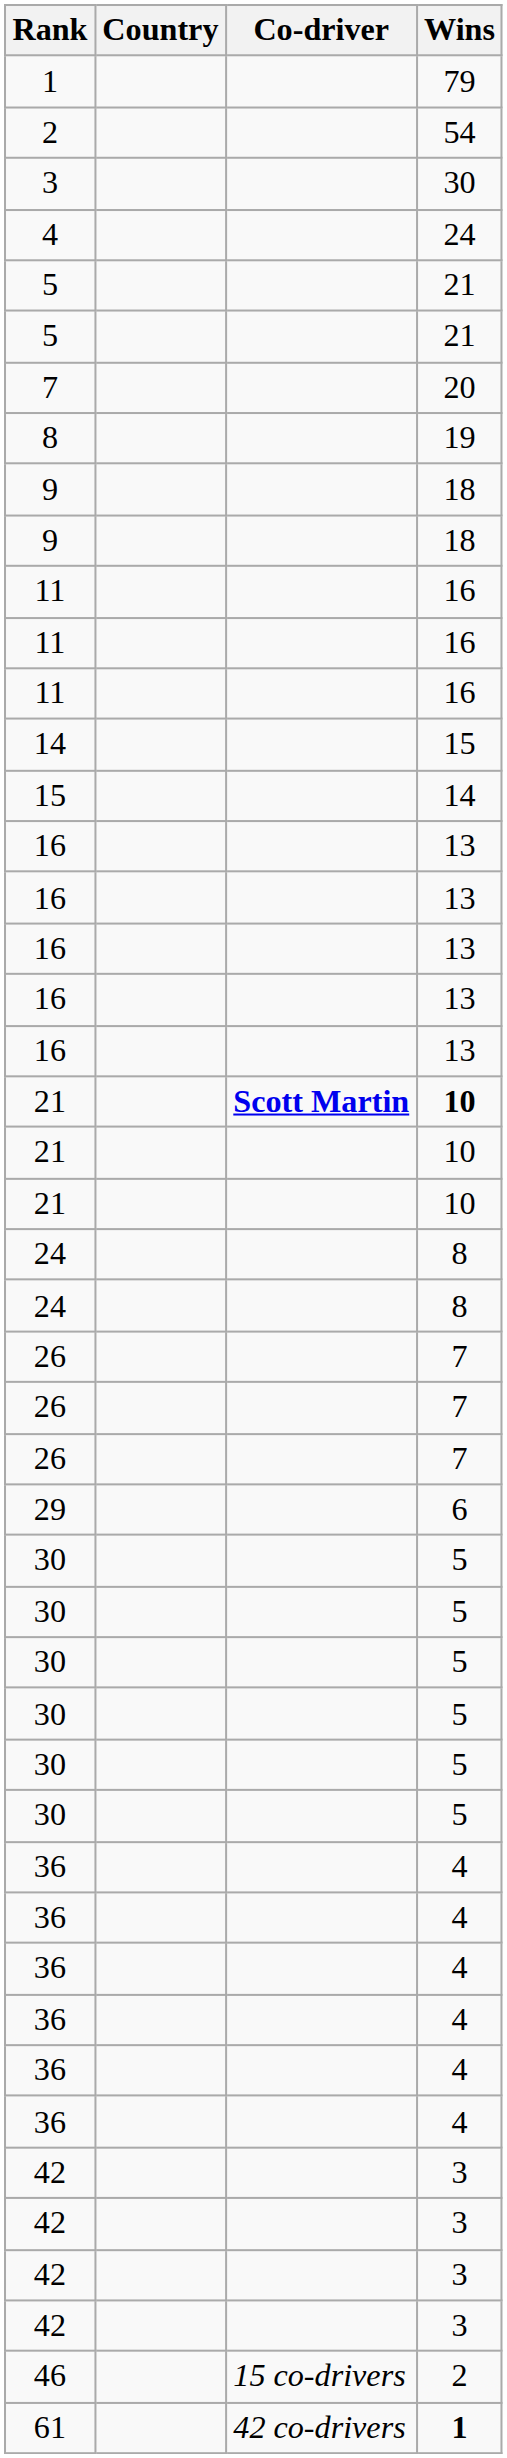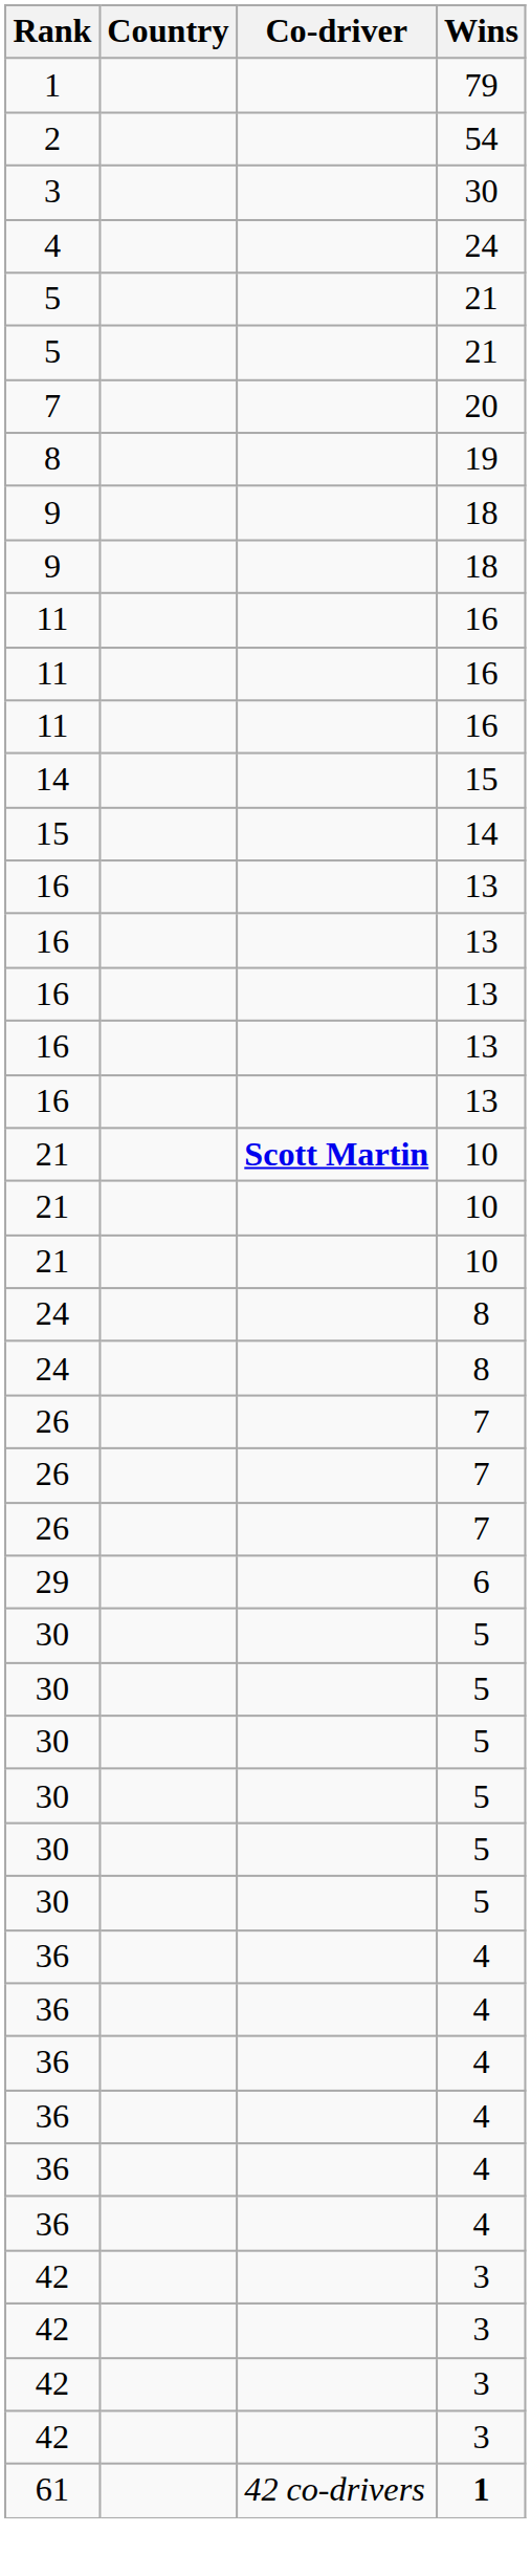21 / Scott Martin | Wins: bold -> normal
- row: 46 | 15 co-drivers | 2
